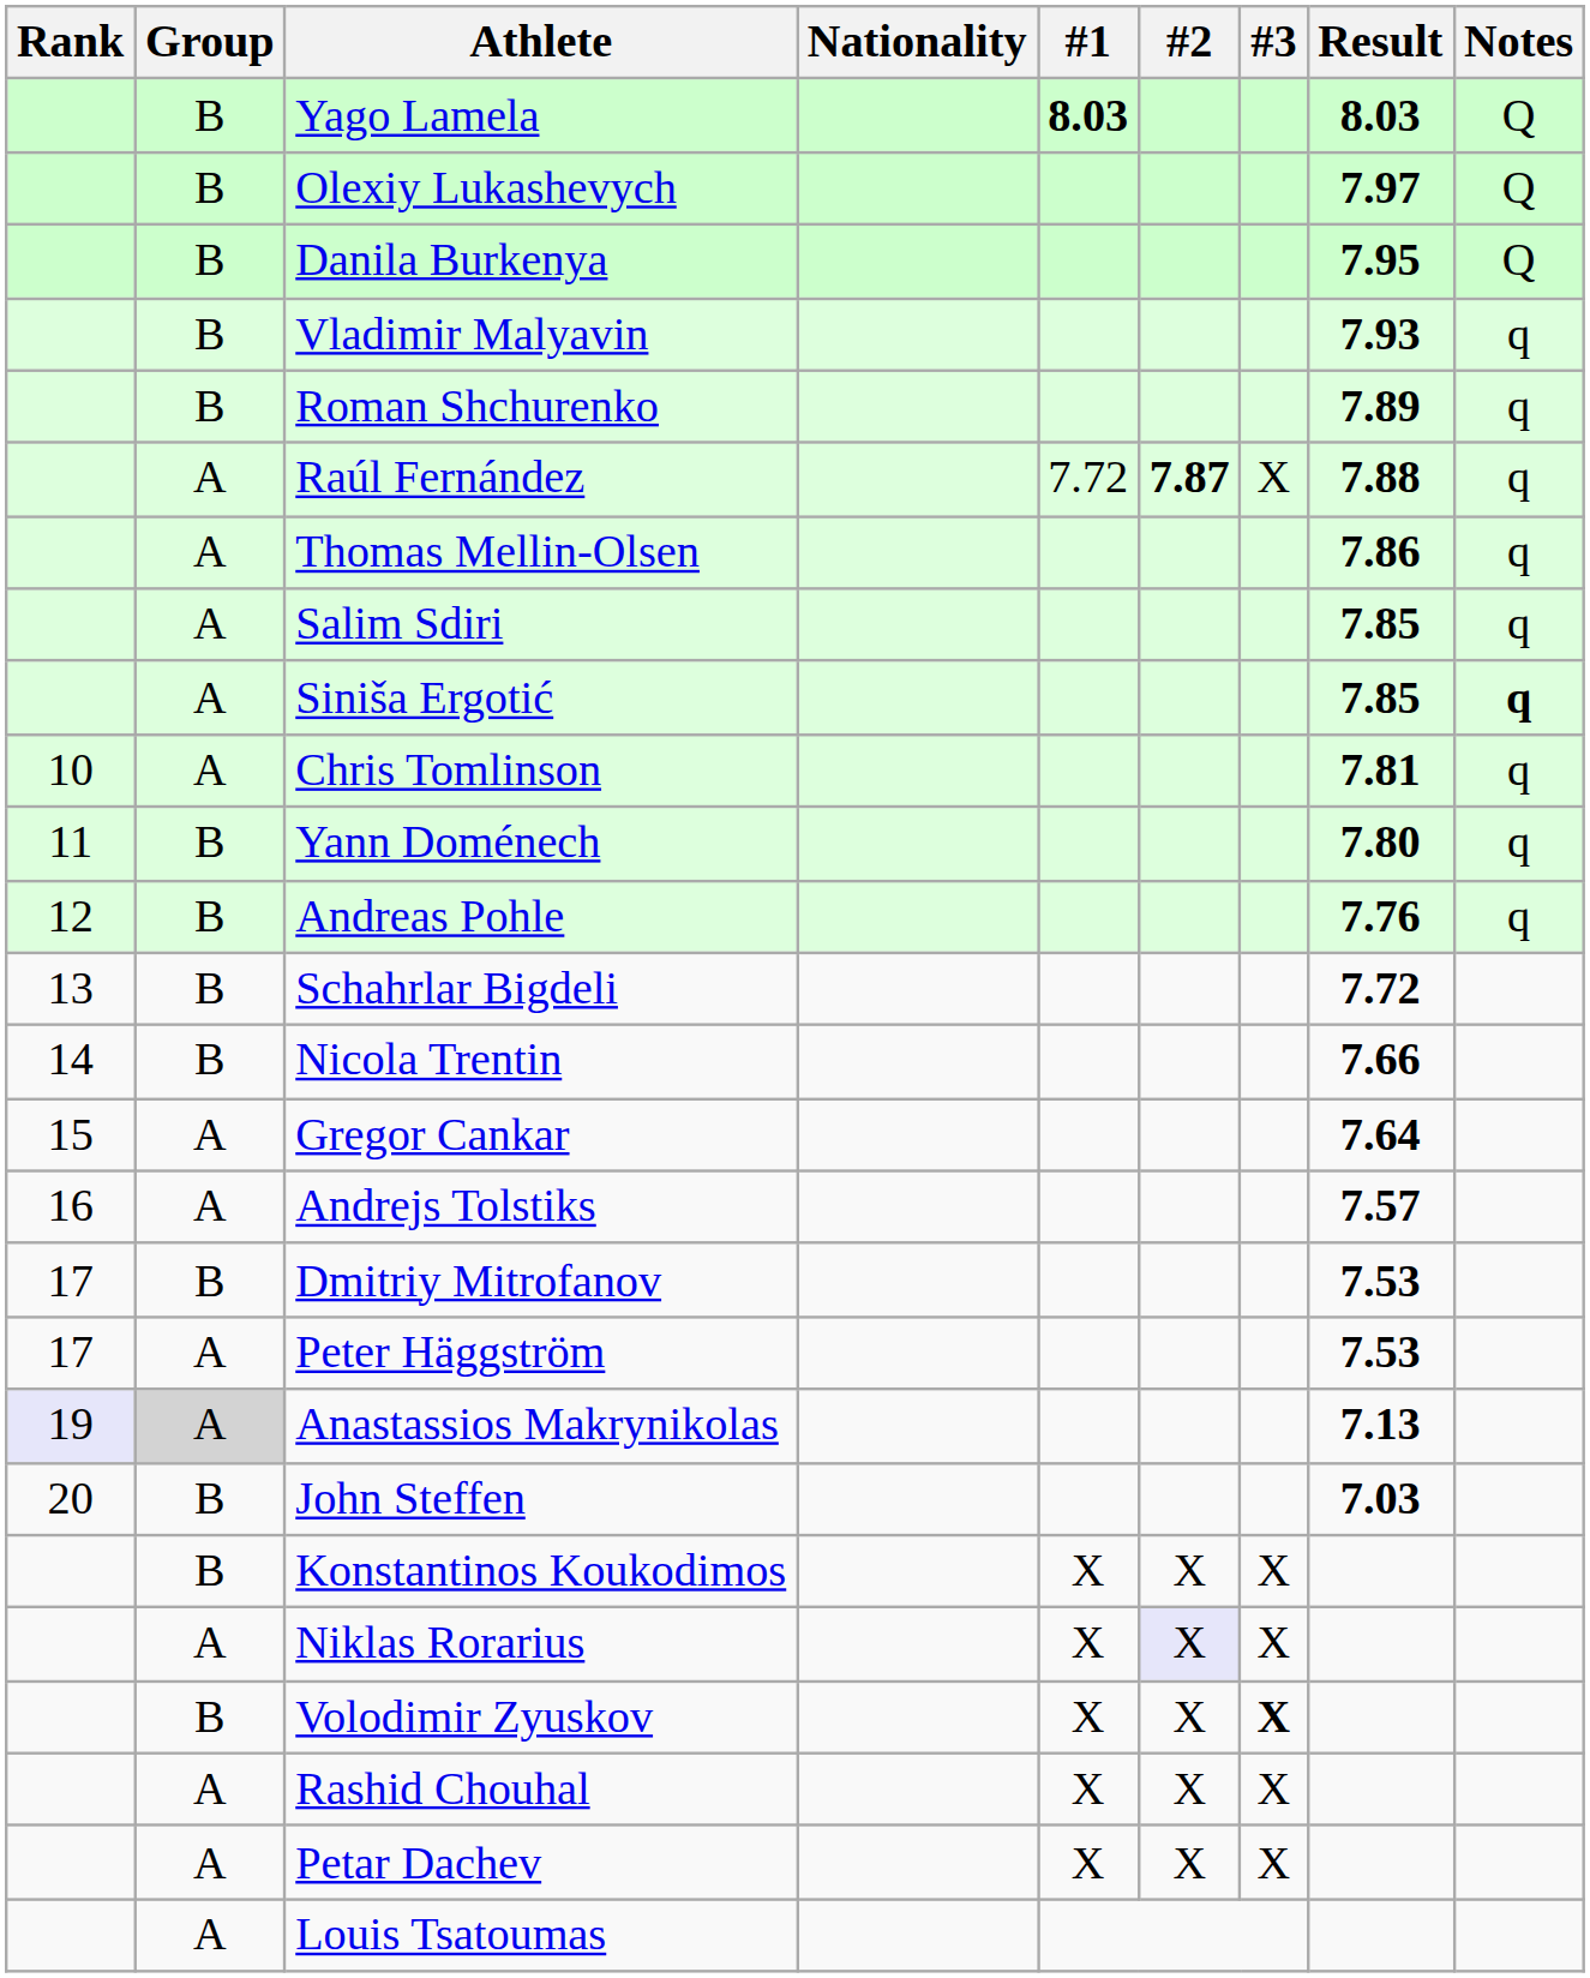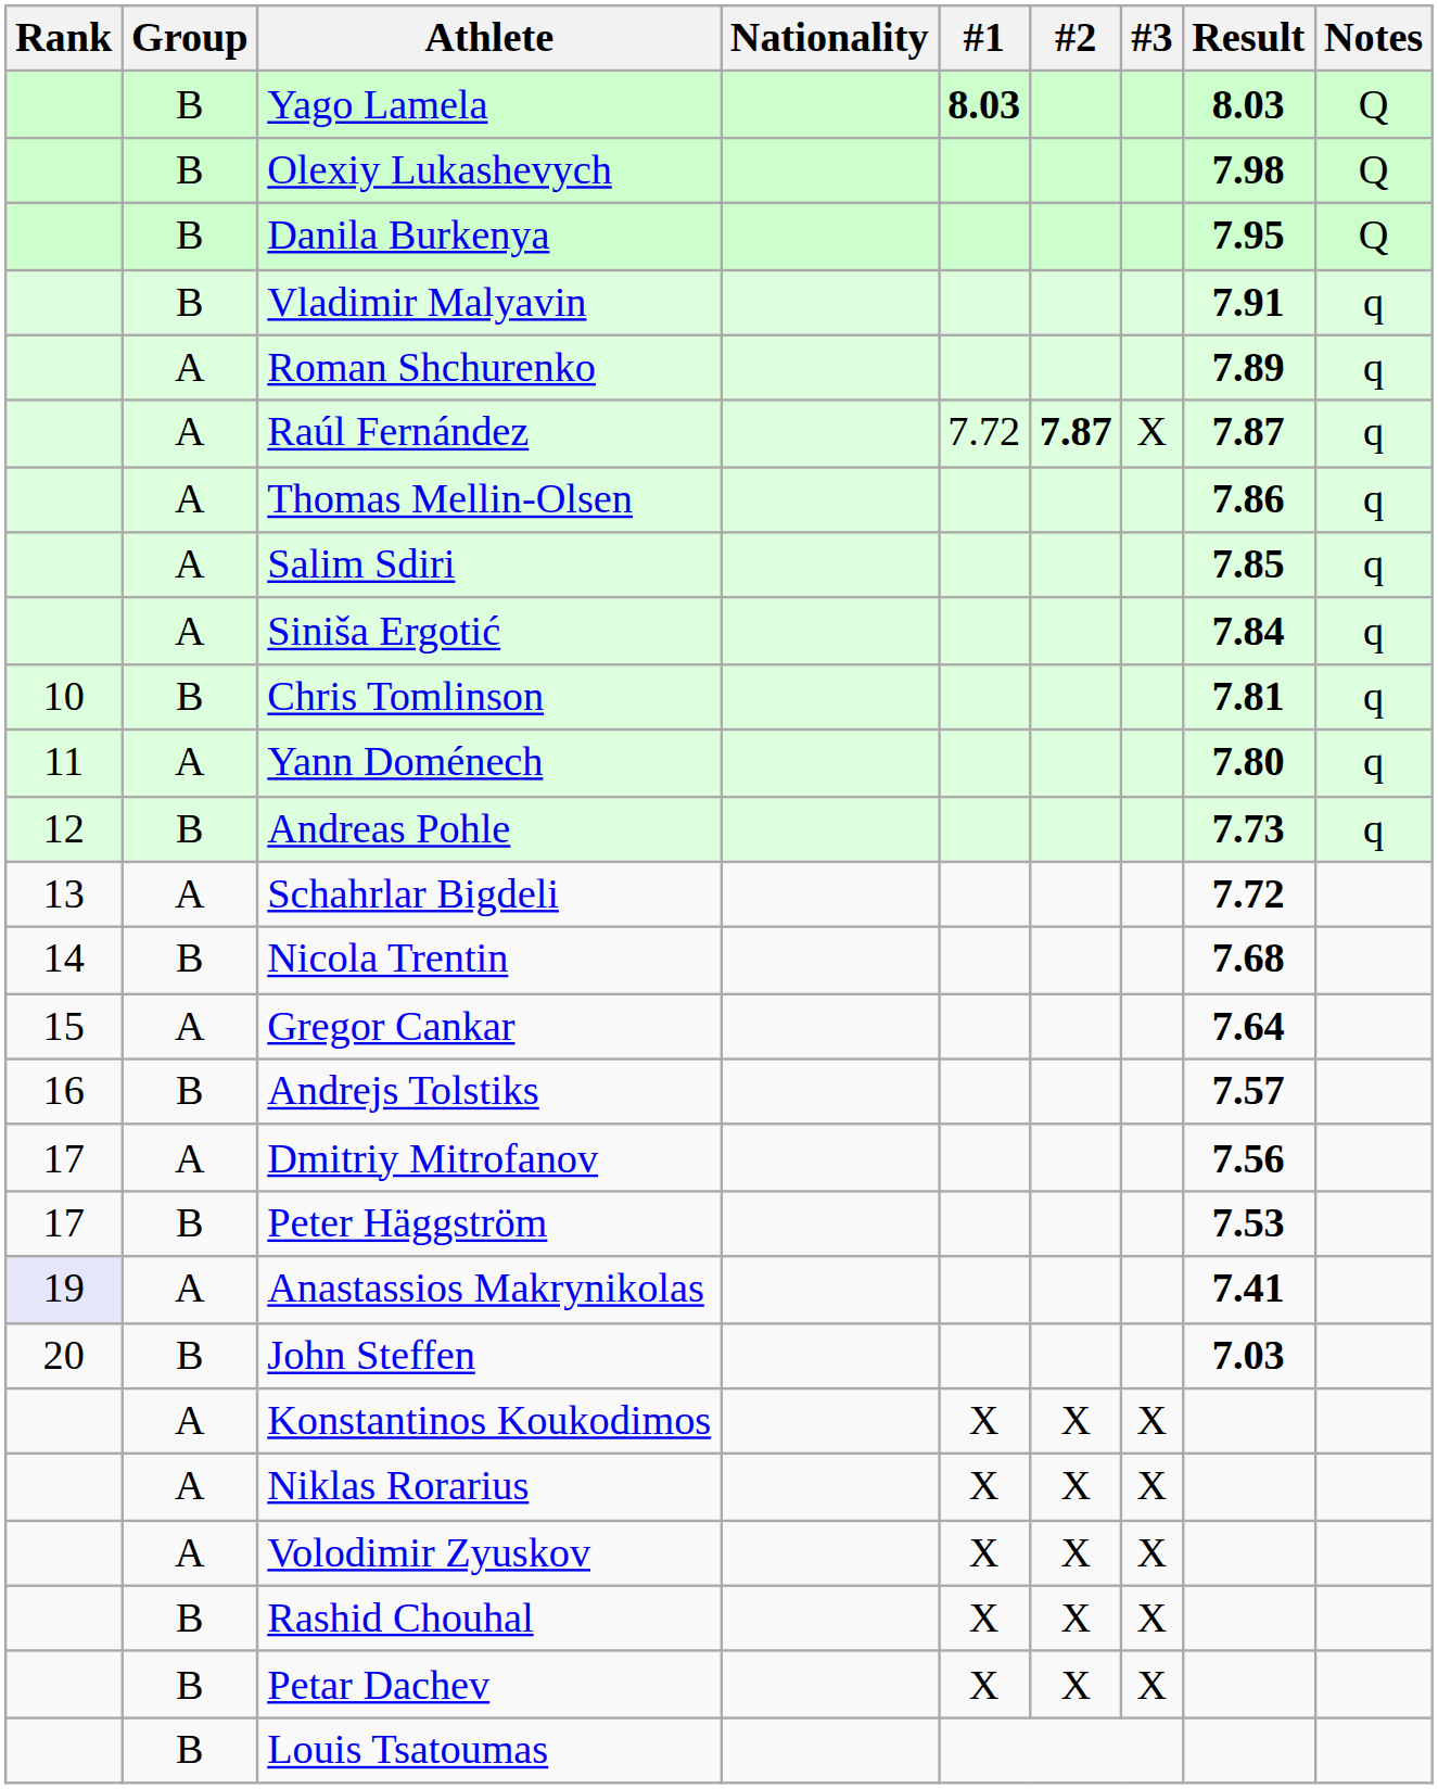Olexiy Lukashevych | Result: 7.97 -> 7.98
Vladimir Malyavin | Result: 7.93 -> 7.91
Roman Shchurenko | Group: B -> A
Raúl Fernández | Result: 7.88 -> 7.87
Siniša Ergotić | Result: 7.85 -> 7.84
Siniša Ergotić | Notes: bold -> normal
Chris Tomlinson | Group: A -> B
Yann Doménech | Group: B -> A
Andreas Pohle | Result: 7.76 -> 7.73
Schahrlar Bigdeli | Group: B -> A
Nicola Trentin | Result: 7.66 -> 7.68
Andrejs Tolstiks | Group: A -> B
Dmitriy Mitrofanov | Group: B -> A
Dmitriy Mitrofanov | Result: 7.53 -> 7.56
Peter Häggström | Group: A -> B
Anastassios Makrynikolas | Group: lightgrey background -> no background
Anastassios Makrynikolas | Result: 7.13 -> 7.41
Konstantinos Koukodimos | Group: B -> A
Niklas Rorarius | #2: lavender background -> no background
Volodimir Zyuskov | Group: B -> A
Volodimir Zyuskov | #3: bold -> normal
Rashid Chouhal | Group: A -> B
Petar Dachev | Group: A -> B
Louis Tsatoumas | Group: A -> B
